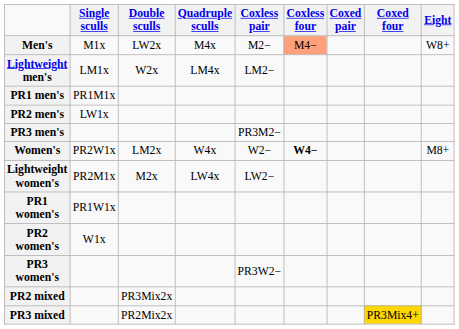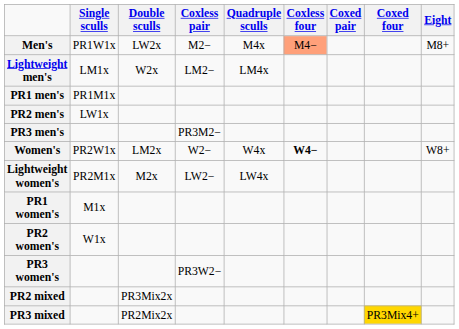columns swapped: Quadruple sculls <-> Coxless pair
Men's | Single sculls: M1x -> PR1W1x
Men's | Eight: W8+ -> M8+
Women's | Eight: M8+ -> W8+
PR1 women's | Single sculls: PR1W1x -> M1x
